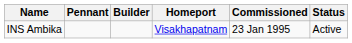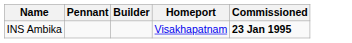- column: Status | Active
INS Ambika | Commissioned: normal -> bold
